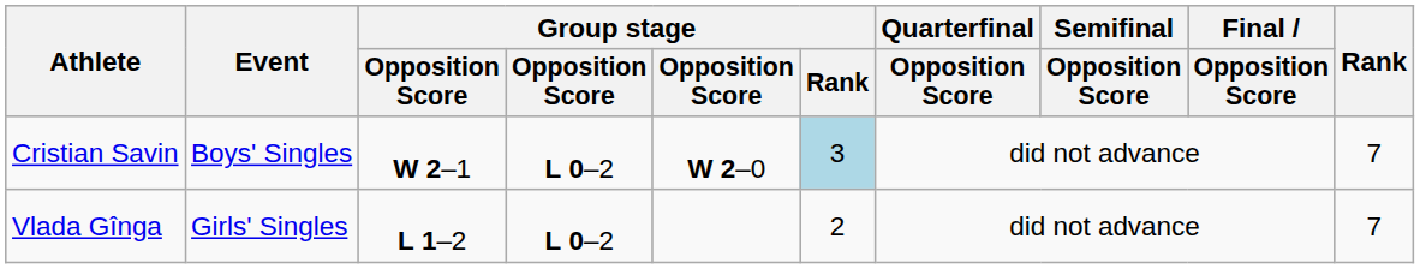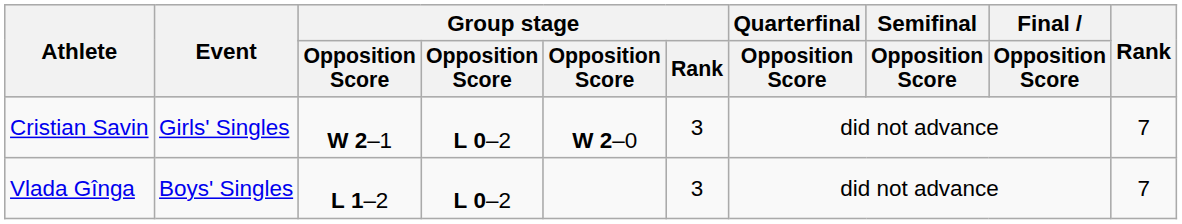Cristian Savin | Event: Boys' Singles -> Girls' Singles
Cristian Savin | Group stage / Rank: lightblue background -> no background
Vlada Gînga | Event: Girls' Singles -> Boys' Singles
Vlada Gînga | Group stage / Rank: 2 -> 3
